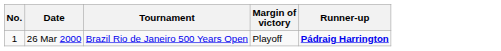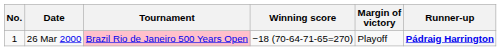+ column: Winning score | −18 (70-64-71-65=270)
26 Mar 2000 | Tournament: no background -> pink background
